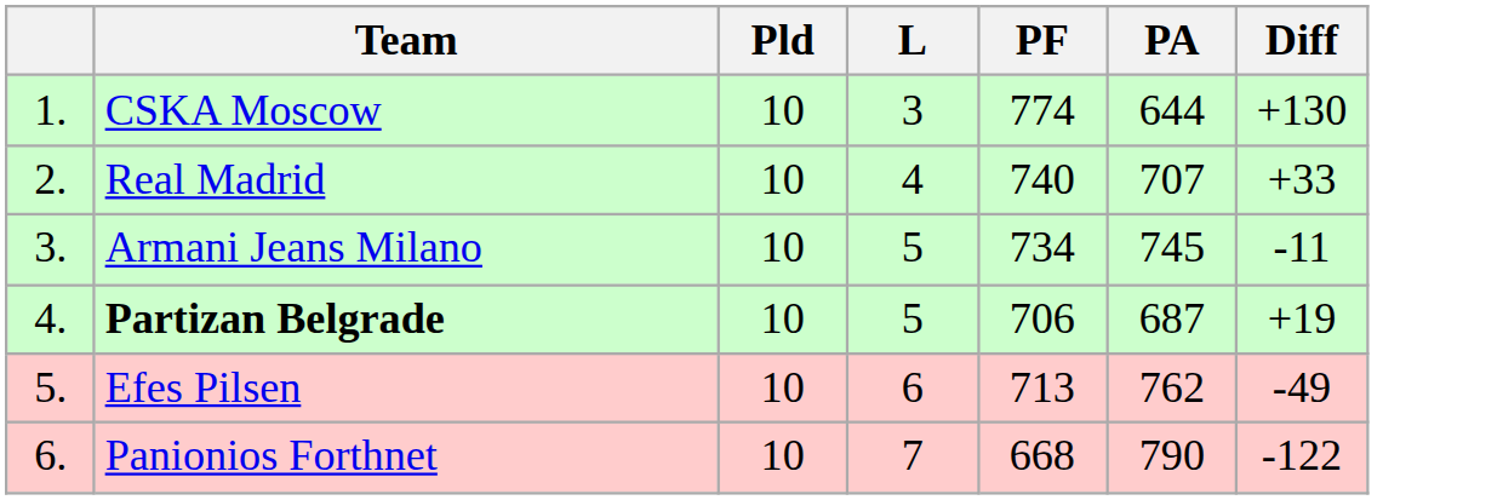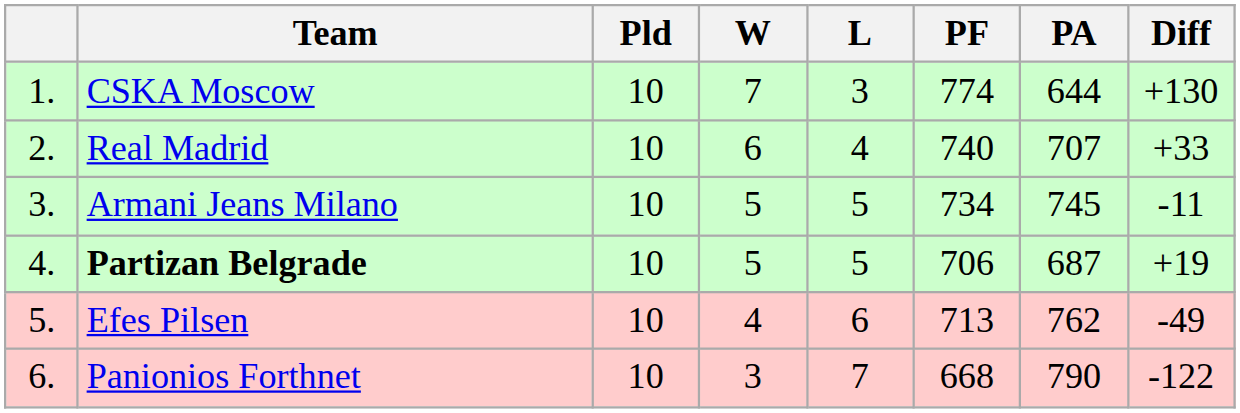+ column: W | 7 | 6 | 5 | 5 | 4 | 3
